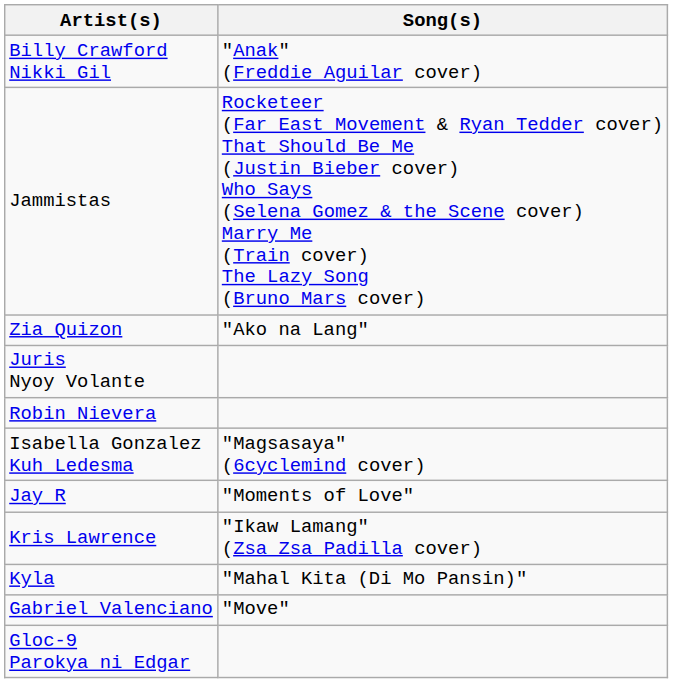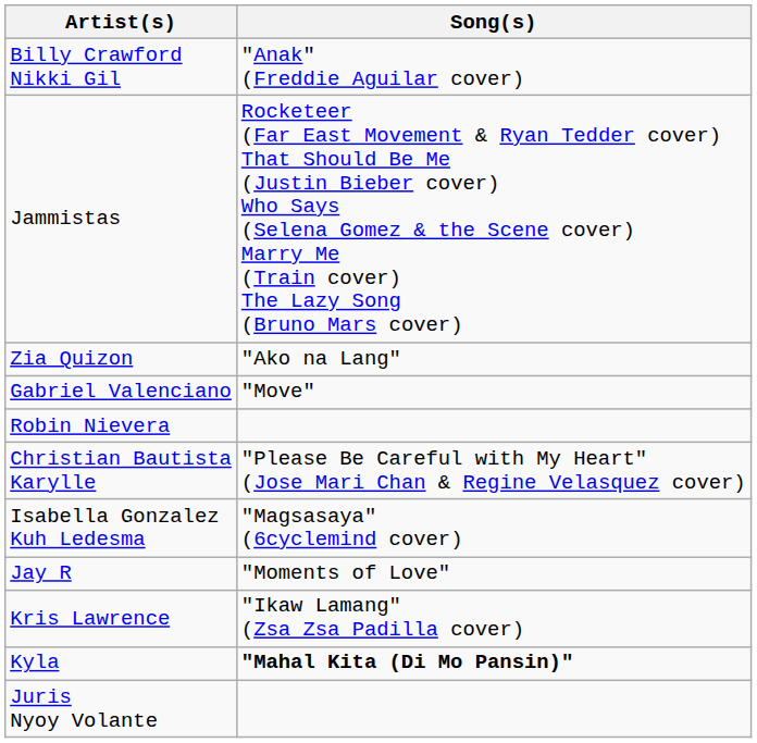rows swapped: Gabriel Valenciano <-> Juris Nyoy Volante
+ row: Christian Bautista Karylle | "Please Be Careful with My Heart" (Jose Mari Chan & Regine Velasquez cover)
Kyla | Song(s): normal -> bold
- row: Gloc-9 Parokya ni Edgar
